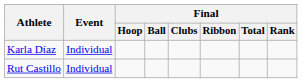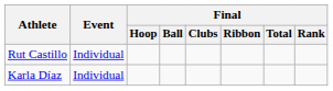rows swapped: Rut Castillo <-> Karla Díaz
